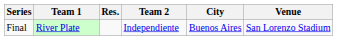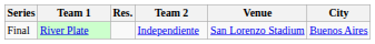columns swapped: Venue <-> City
